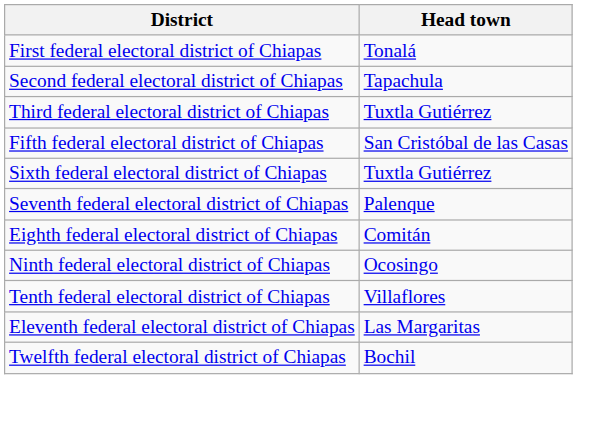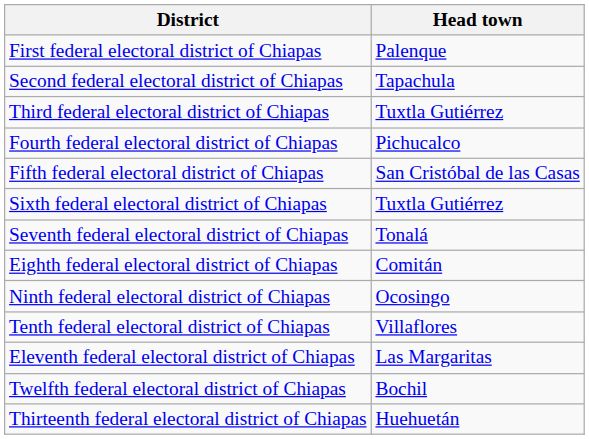First federal electoral district of Chiapas | Head town: Tonalá -> Palenque
+ row: Fourth federal electoral district of Chiapas | Pichucalco
Seventh federal electoral district of Chiapas | Head town: Palenque -> Tonalá
+ row: Thirteenth federal electoral district of Chiapas | Huehuetán
